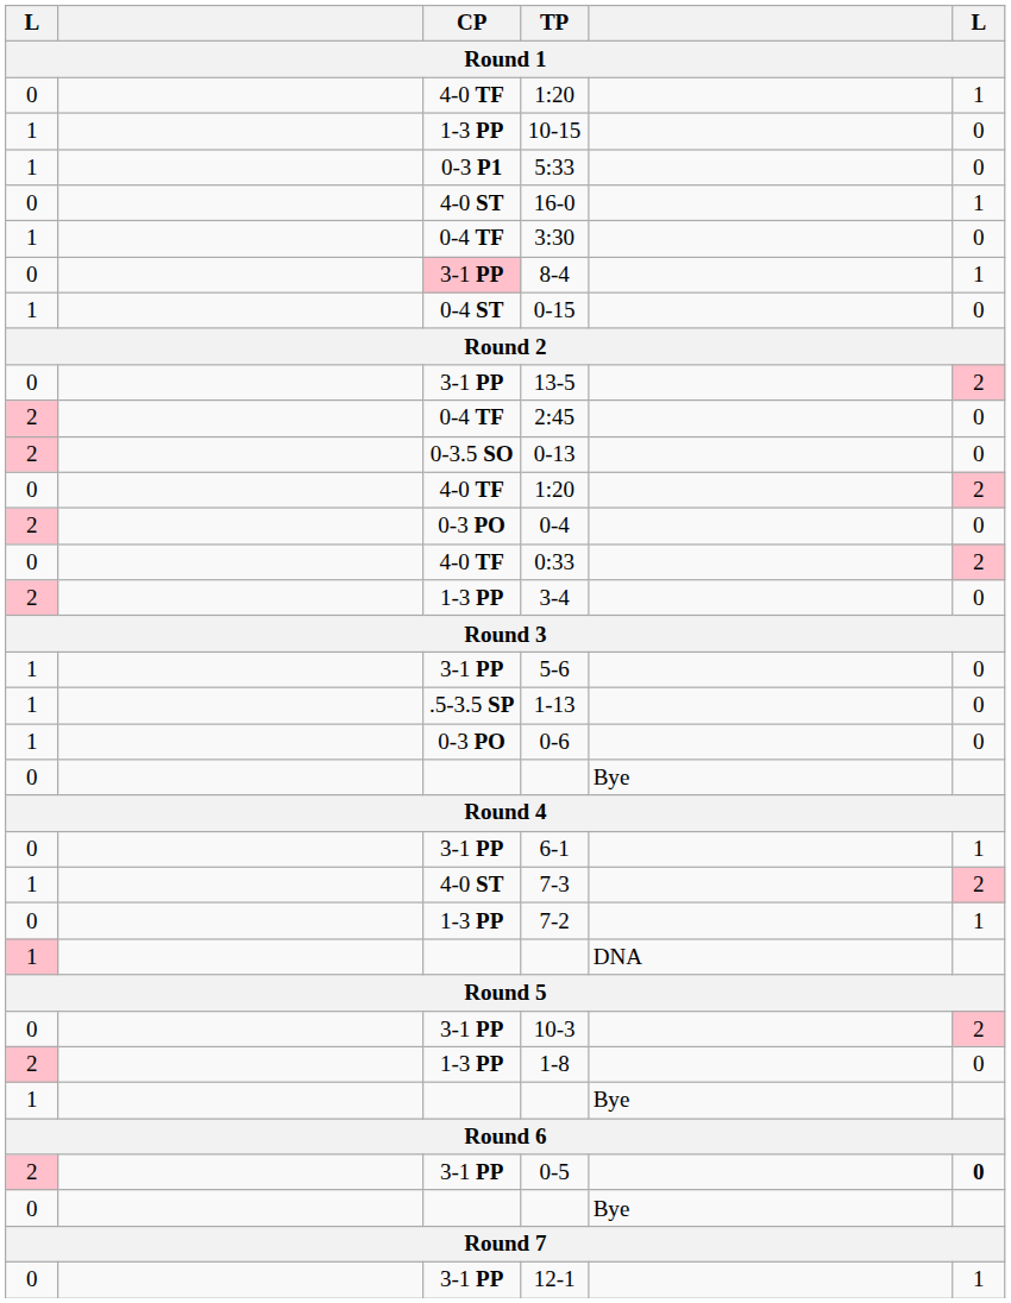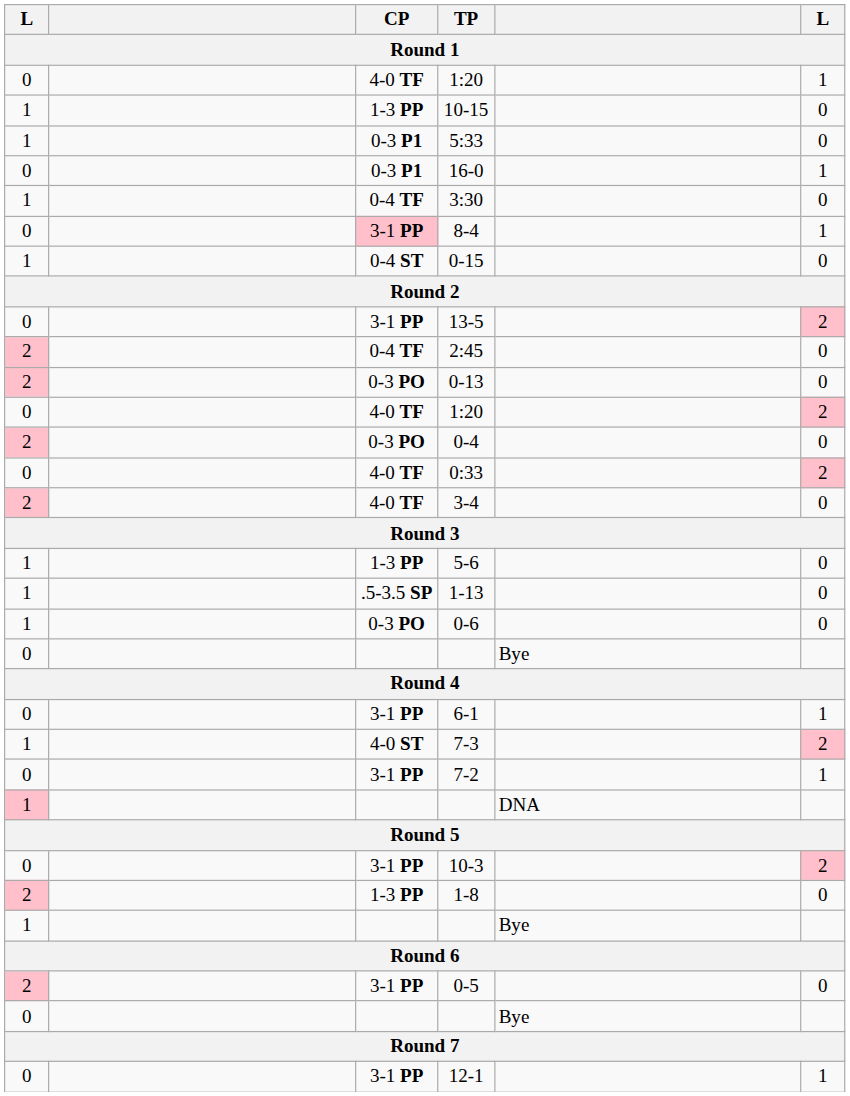16-0 | CP: 4-0 ST -> 0-3 P1
0-13 | CP: 0-3.5 SO -> 0-3 PO
3-4 | CP: 1-3 PP -> 4-0 TF
5-6 | CP: 3-1 PP -> 1-3 PP
7-2 | CP: 1-3 PP -> 3-1 PP
0-5 | column 6: bold -> normal
